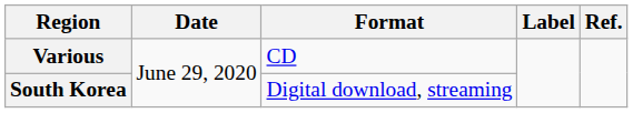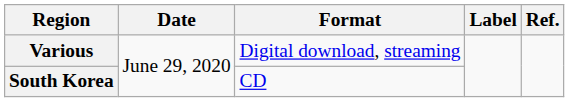Various | Format: CD -> Digital download, streaming
South Korea | Format: Digital download, streaming -> CD
